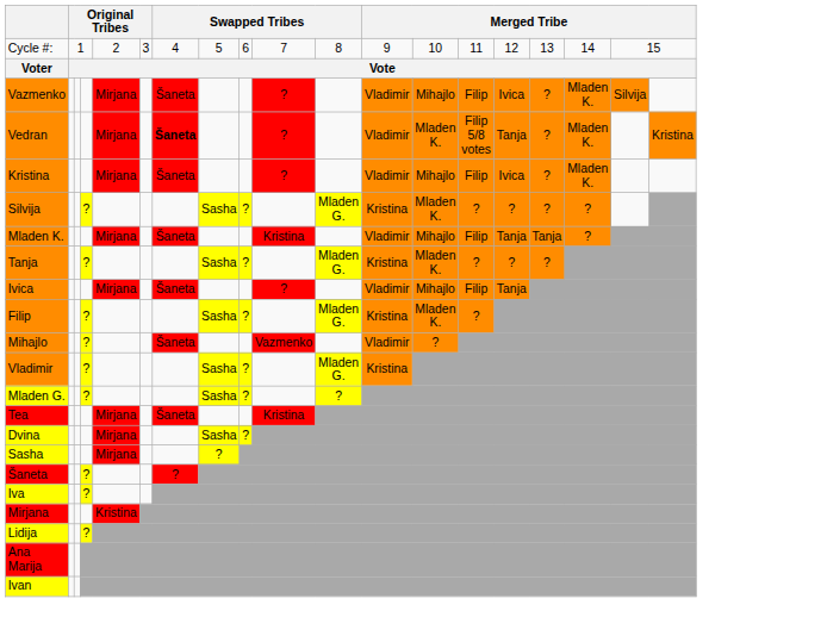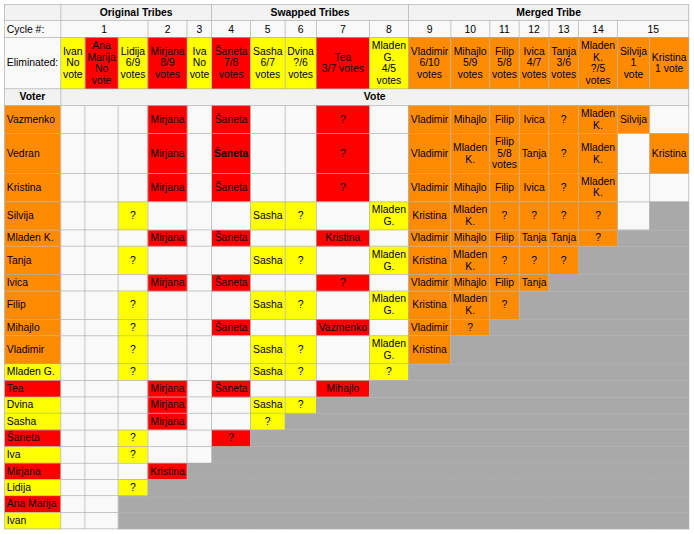+ row: Eliminated: | Ivan No vote | Ana Marija No vote | Lidija 6/9 votes | Mirjana 8/9 votes | Iva No vote | Šaneta 7/8 votes | Sasha 6/7 votes | Dvina ?/6 votes | Tea 3/7 votes | Mladen G. 4/5 votes | Vladimir 6/10 votes | Mihajlo 5/9 votes | Filip 5/8 votes | Ivica 4/7 votes | Tanja 3/6 votes | Mladen K. ?/5 votes | Silvija 1 vote | Kristina 1 vote
Tea | column 10: Kristina -> Mihajlo
